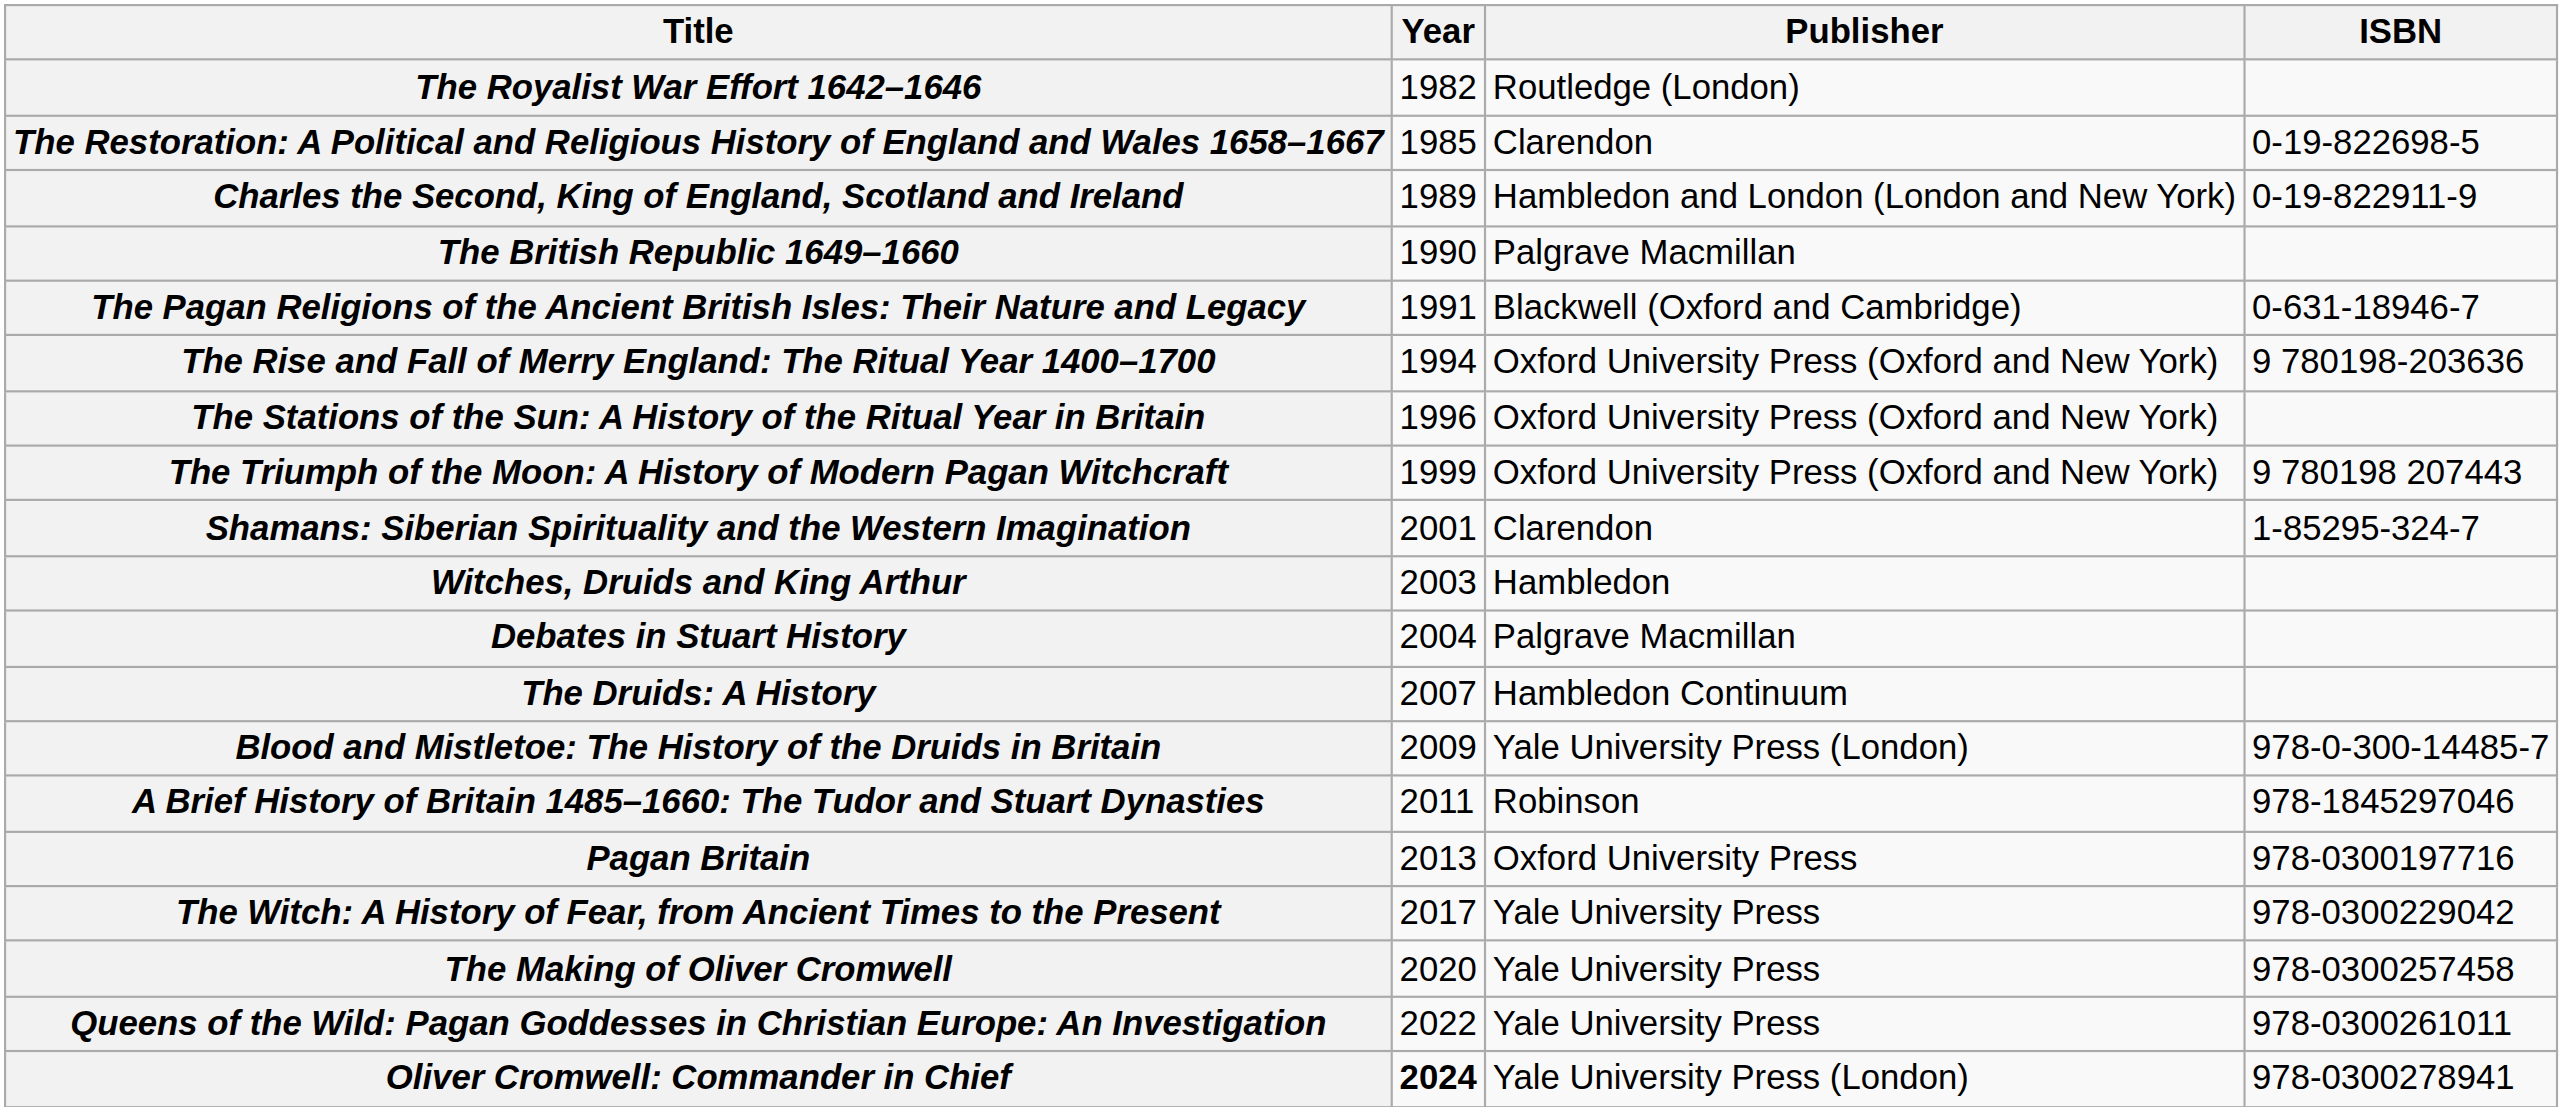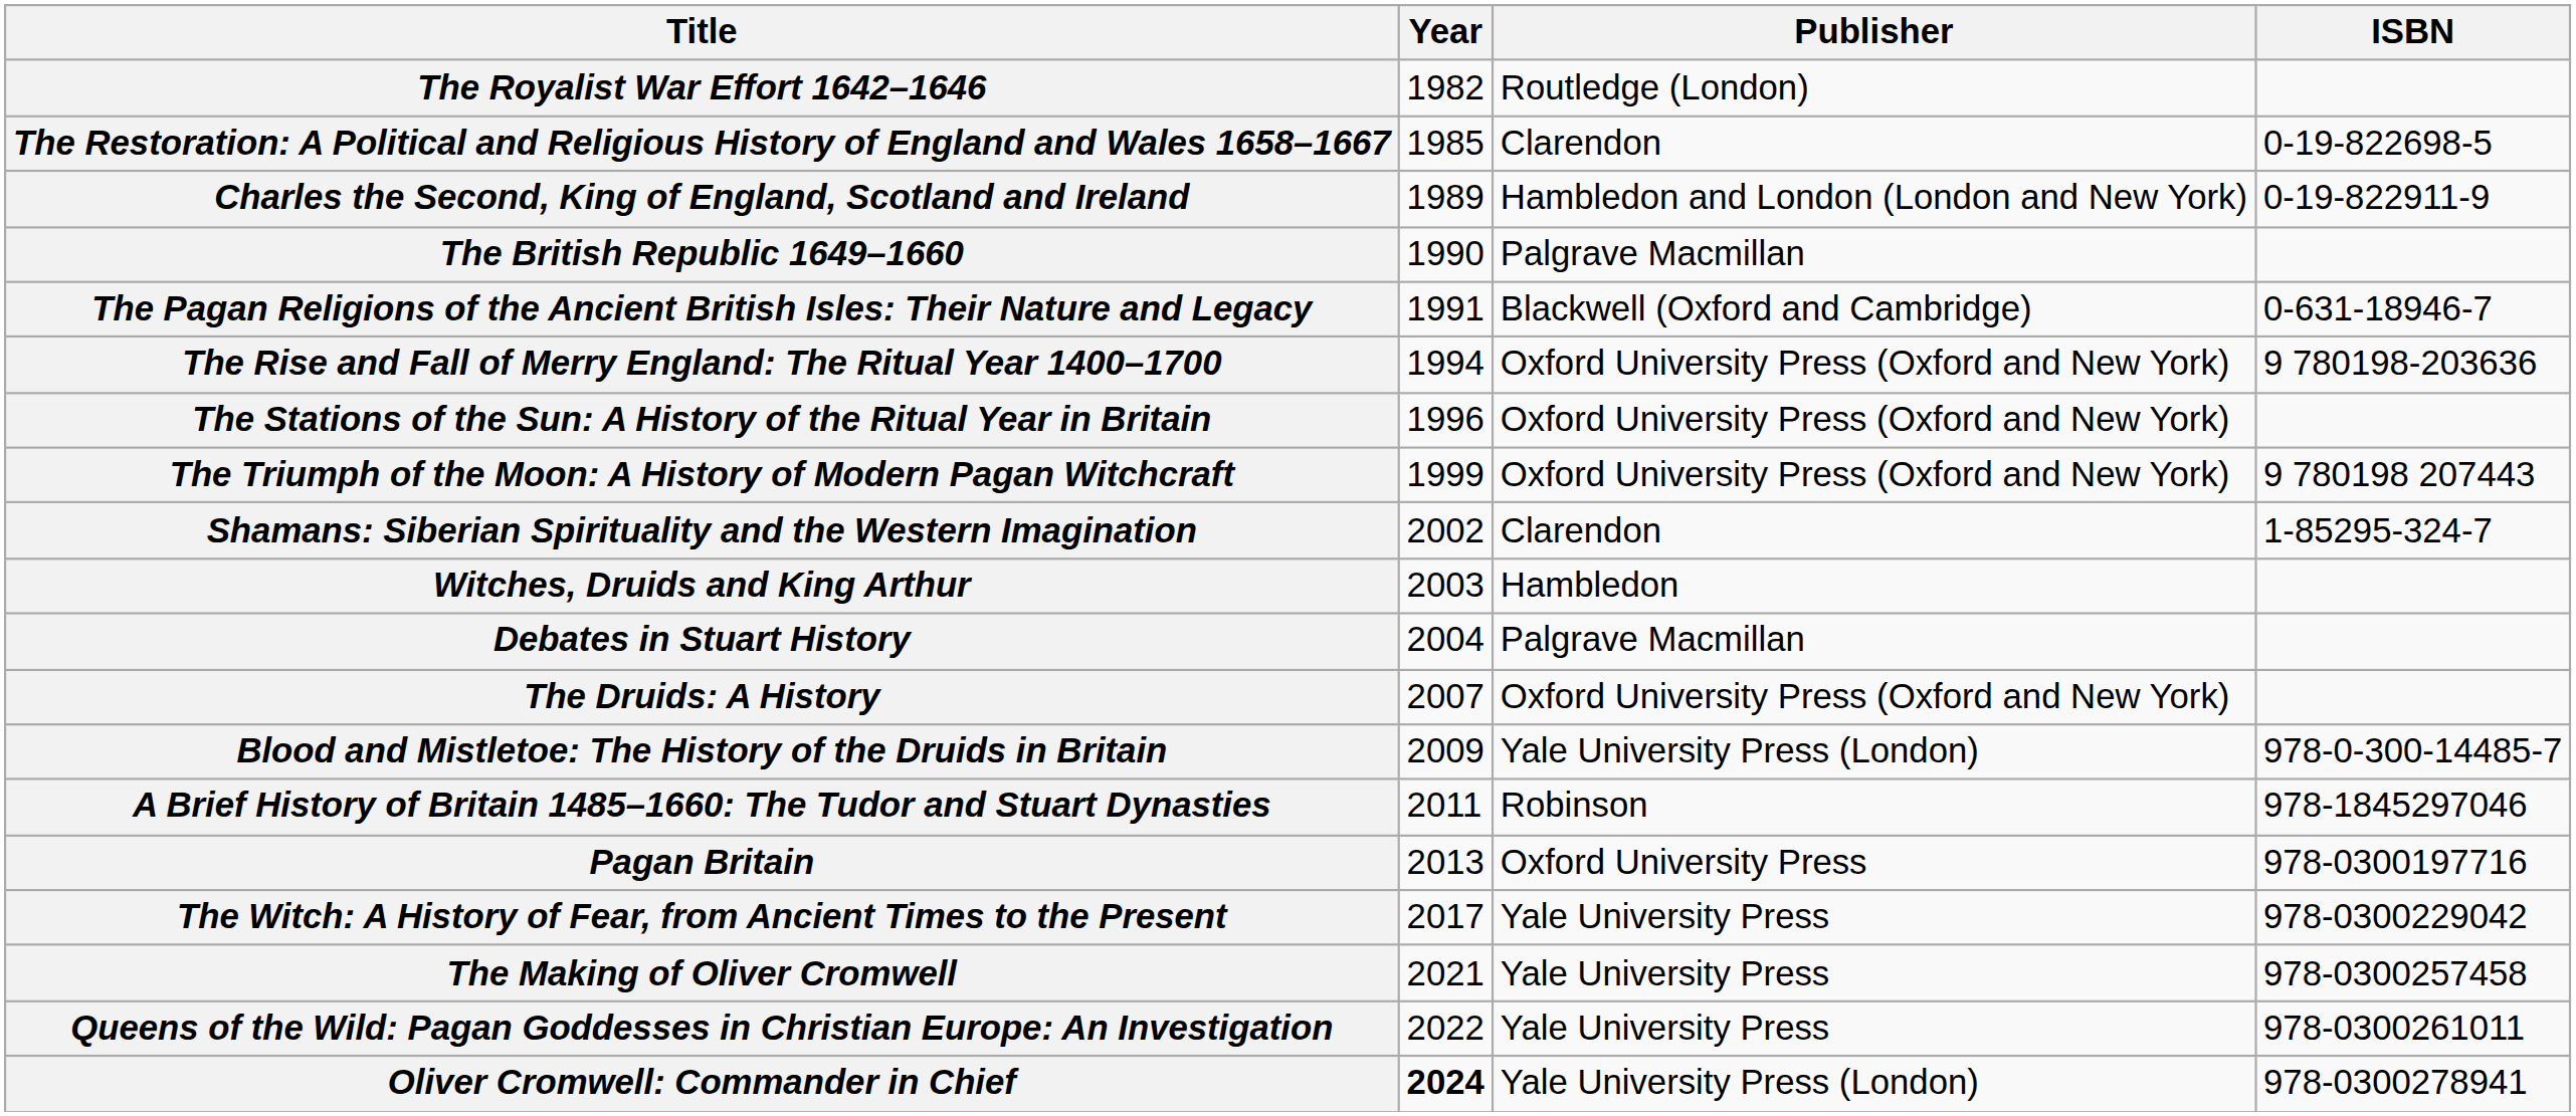Shamans: Siberian Spirituality and the Western Imagination | Year: 2001 -> 2002
The Druids: A History | Publisher: Hambledon Continuum -> Oxford University Press (Oxford and New York)
The Making of Oliver Cromwell | Year: 2020 -> 2021
